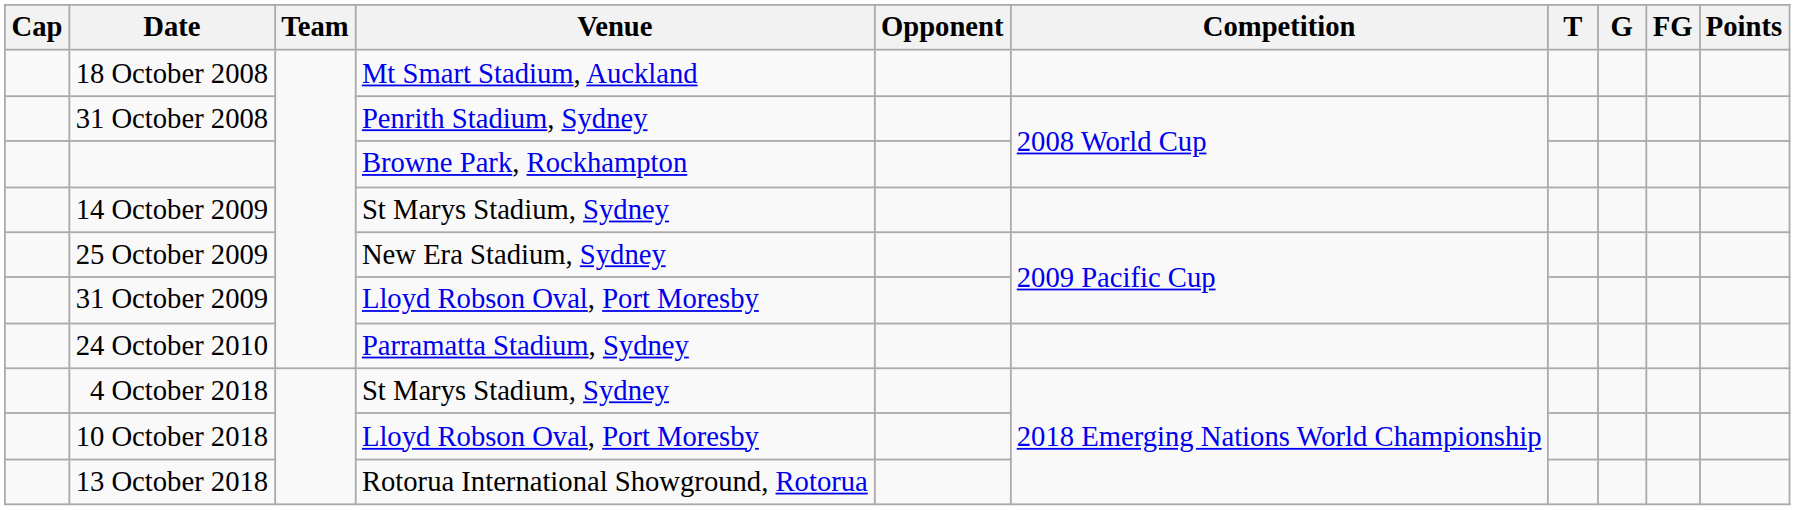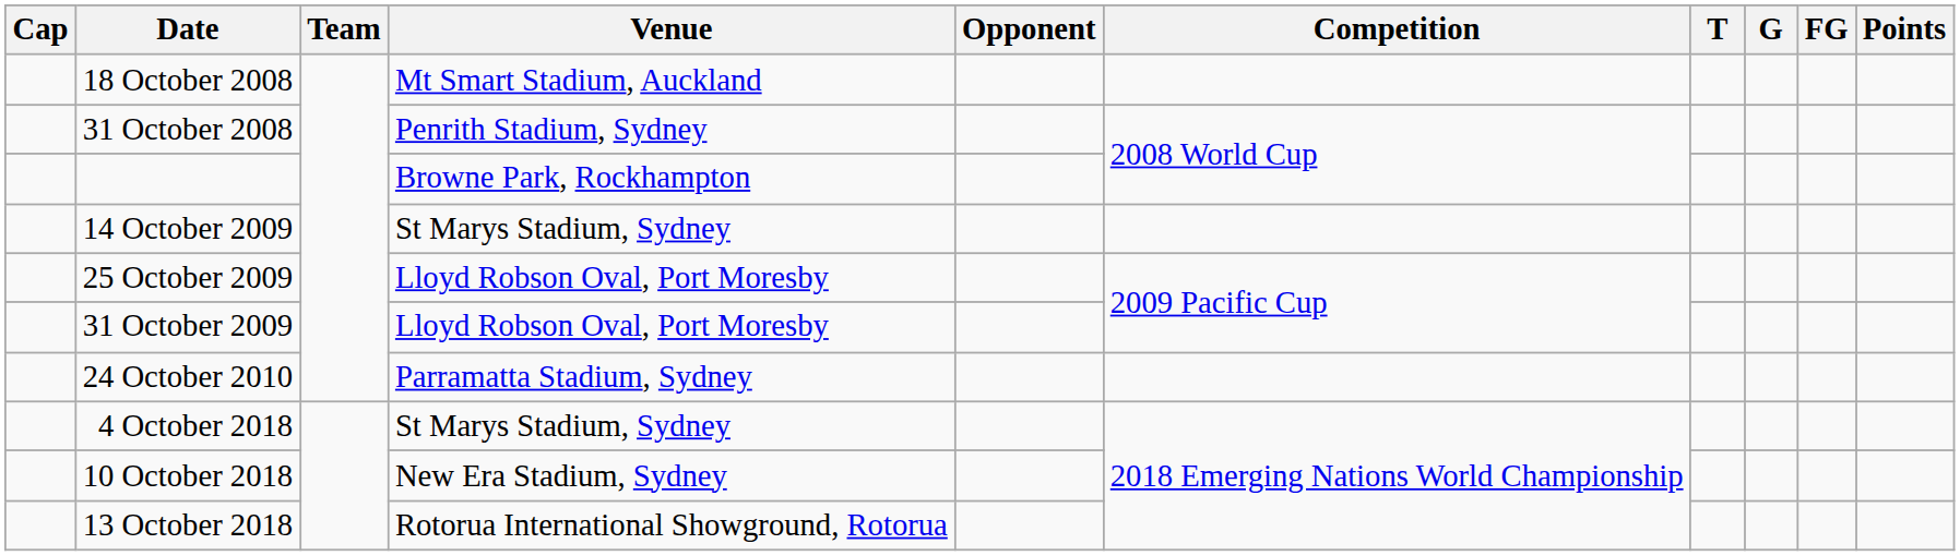25 October 2009 | Venue: New Era Stadium, Sydney -> Lloyd Robson Oval, Port Moresby
10 October 2018 | Venue: Lloyd Robson Oval, Port Moresby -> New Era Stadium, Sydney
